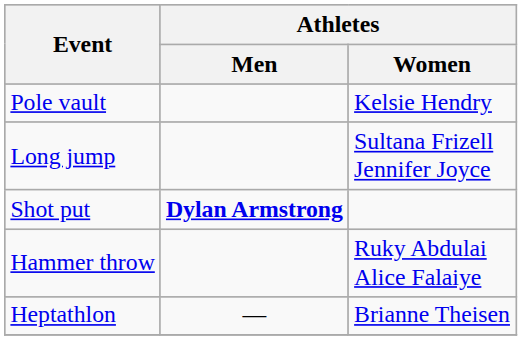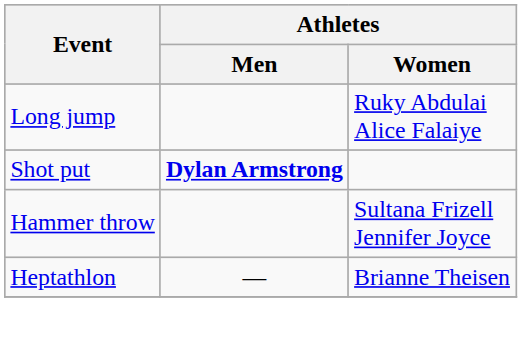- row: Pole vault | Kelsie Hendry
Long jump | Athletes / Women: Sultana Frizell Jennifer Joyce -> Ruky Abdulai Alice Falaiye
Hammer throw | Athletes / Women: Ruky Abdulai Alice Falaiye -> Sultana Frizell Jennifer Joyce
